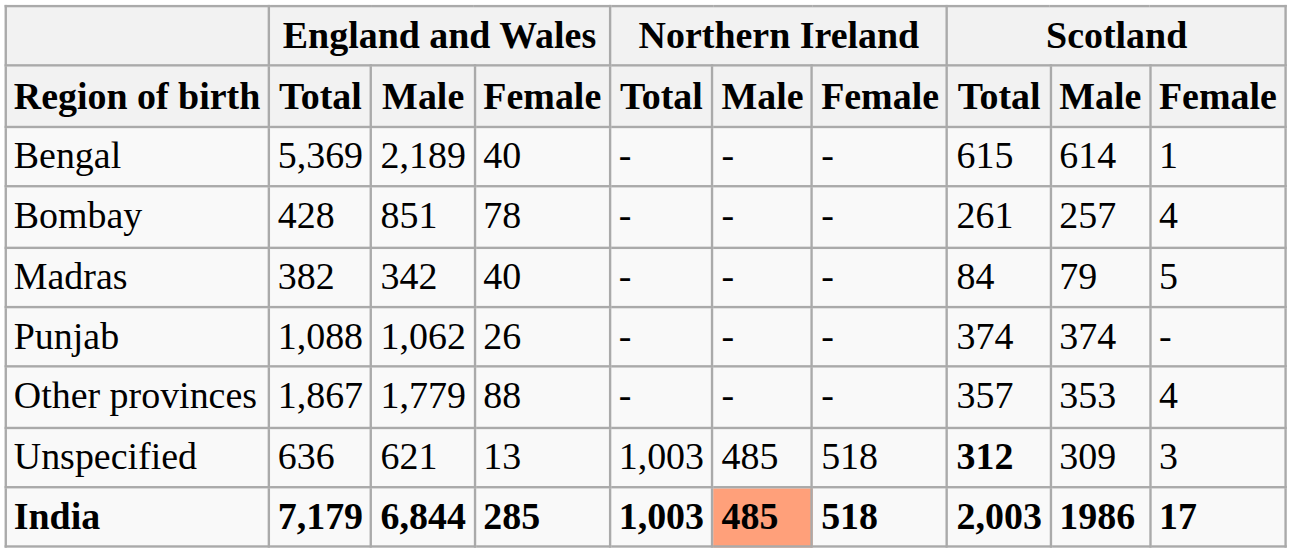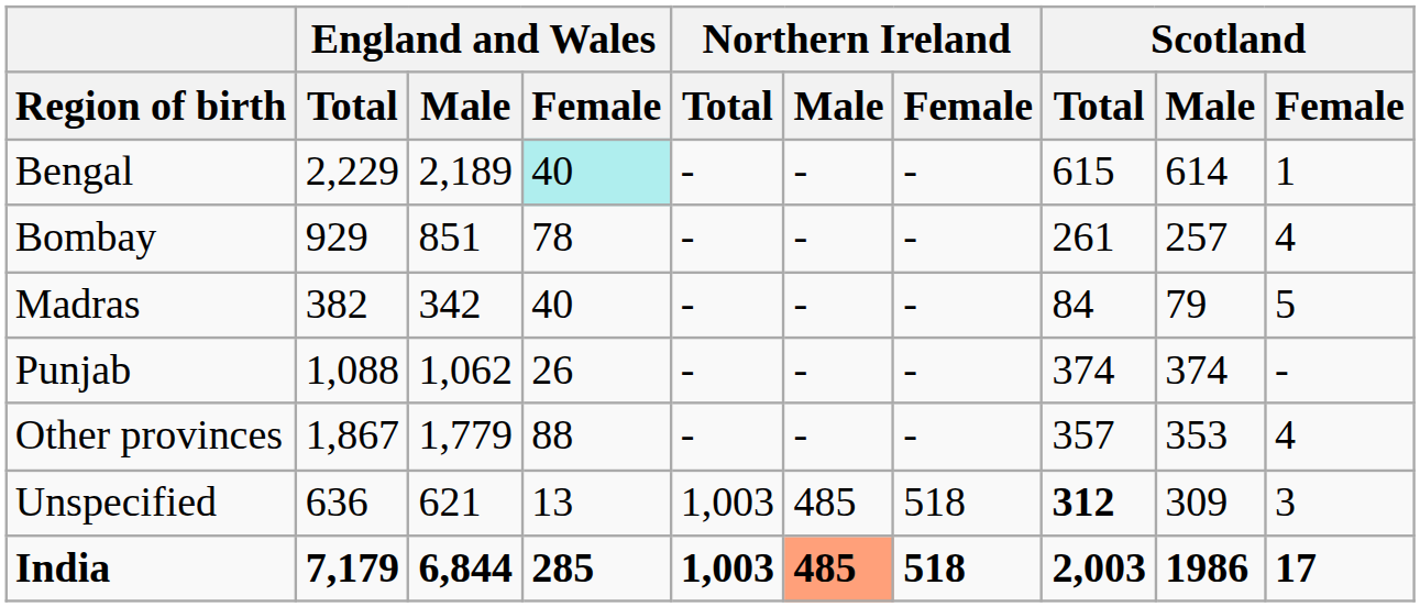Bengal | England and Wales / Total: 5,369 -> 2,229
Bengal | England and Wales / Female: no background -> paleturquoise background
Bombay | England and Wales / Total: 428 -> 929
